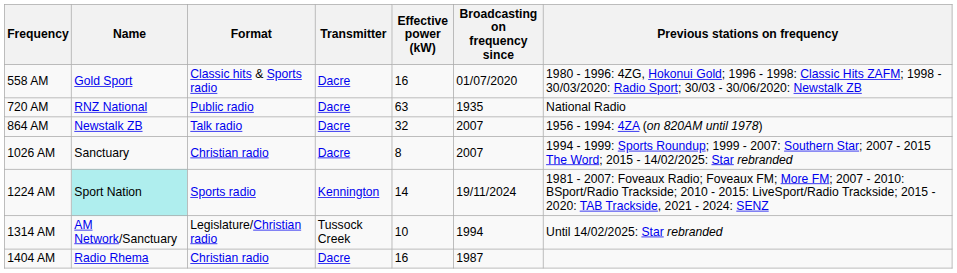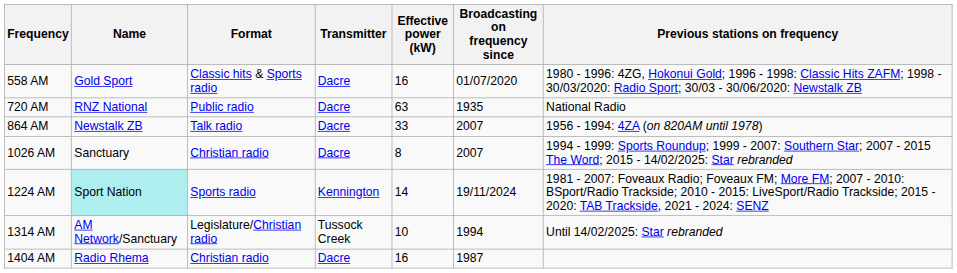864 AM | Effective power (kW): 32 -> 33
